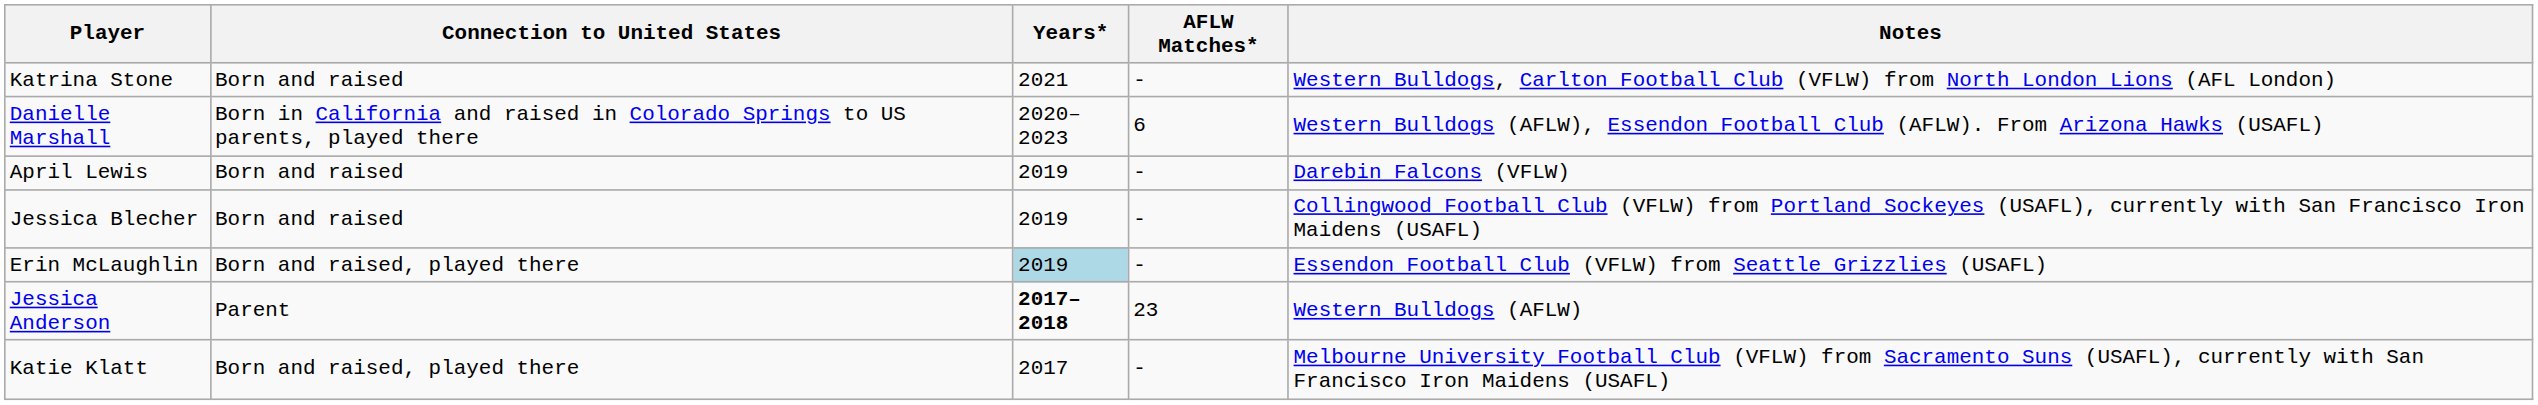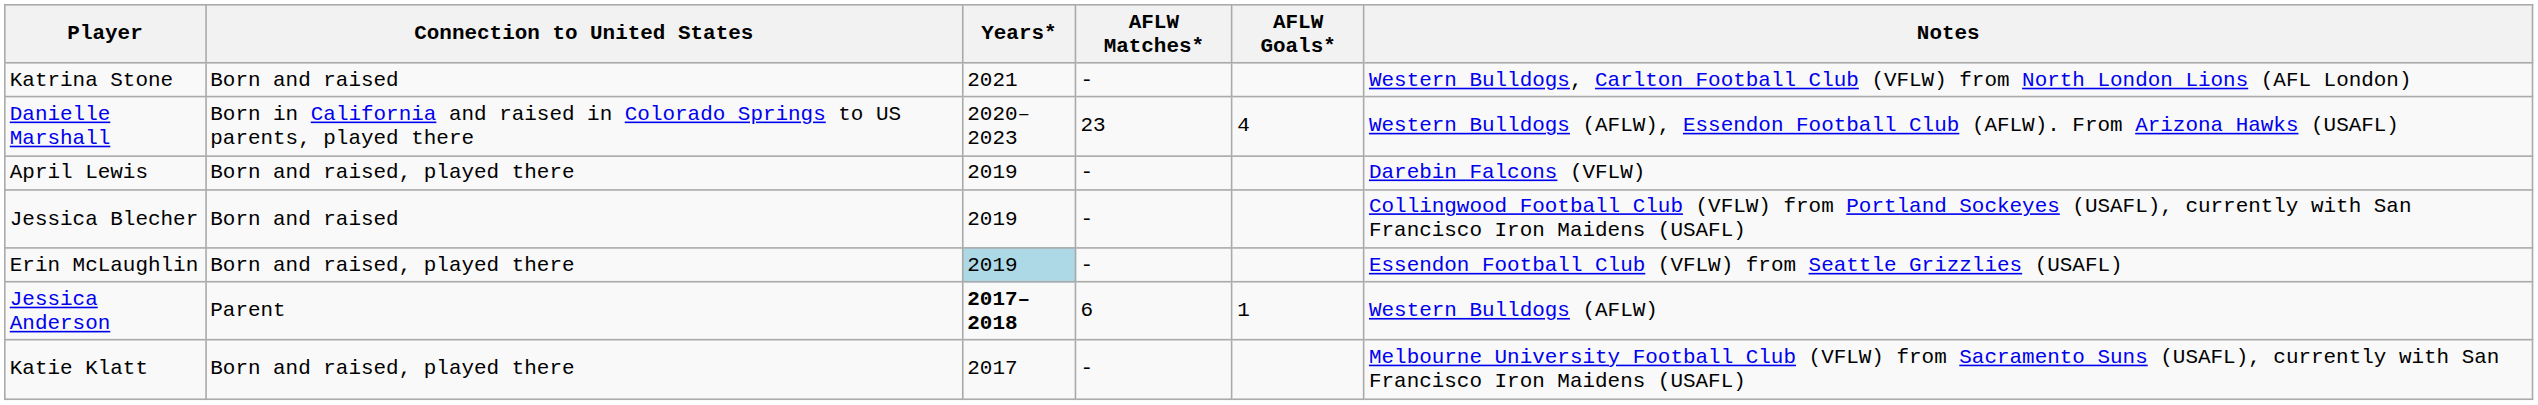+ column: AFLW Goals* | 4 | 1
Danielle Marshall | AFLW Matches*: 6 -> 23
April Lewis | Connection to United States: Born and raised -> Born and raised, played there
Jessica Anderson | AFLW Matches*: 23 -> 6
